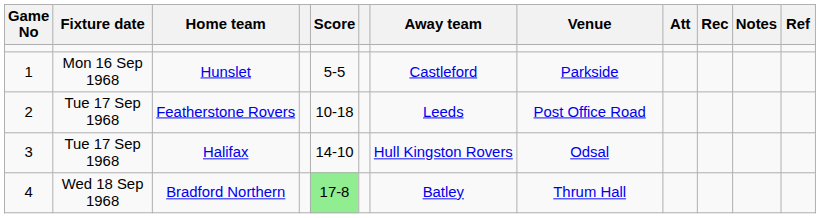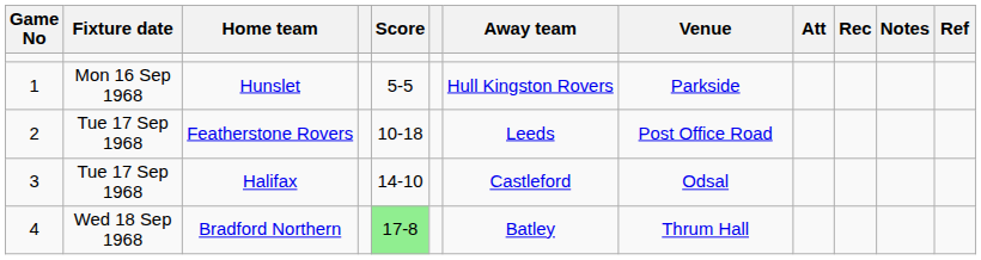Hunslet | Away team: Castleford -> Hull Kingston Rovers
Halifax | Away team: Hull Kingston Rovers -> Castleford
